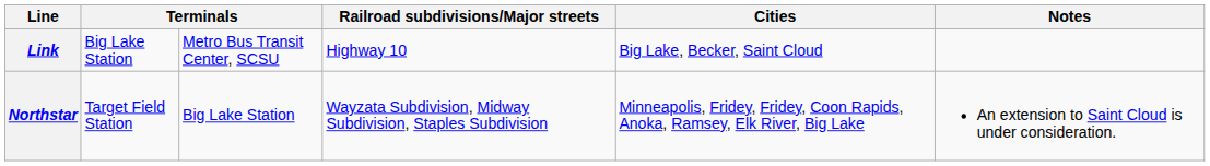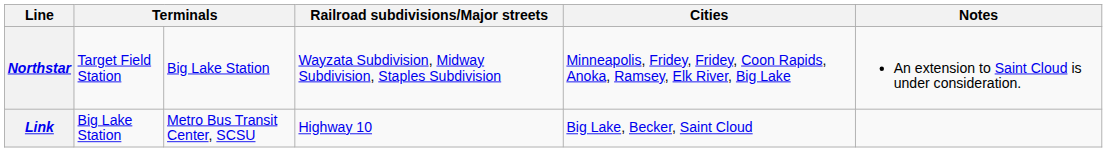rows swapped: Northstar <-> Link
